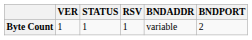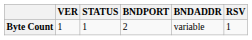columns swapped: RSV <-> BNDPORT
